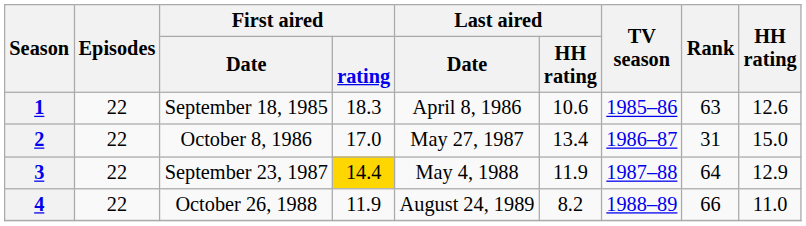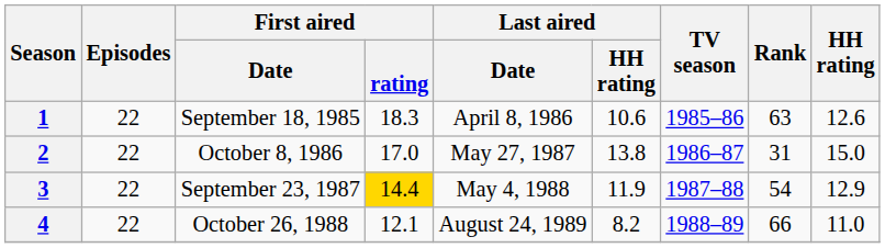2 | Last aired / HH rating: 13.4 -> 13.8
3 | Rank: 64 -> 54
4 | First aired / rating: 11.9 -> 12.1
